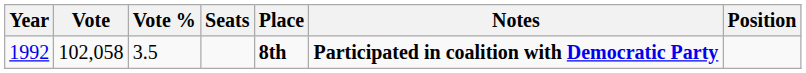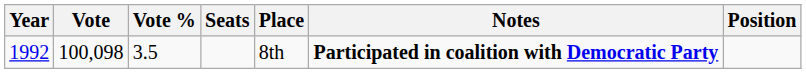1992 | Vote: 102,058 -> 100,098
1992 | Place: bold -> normal
